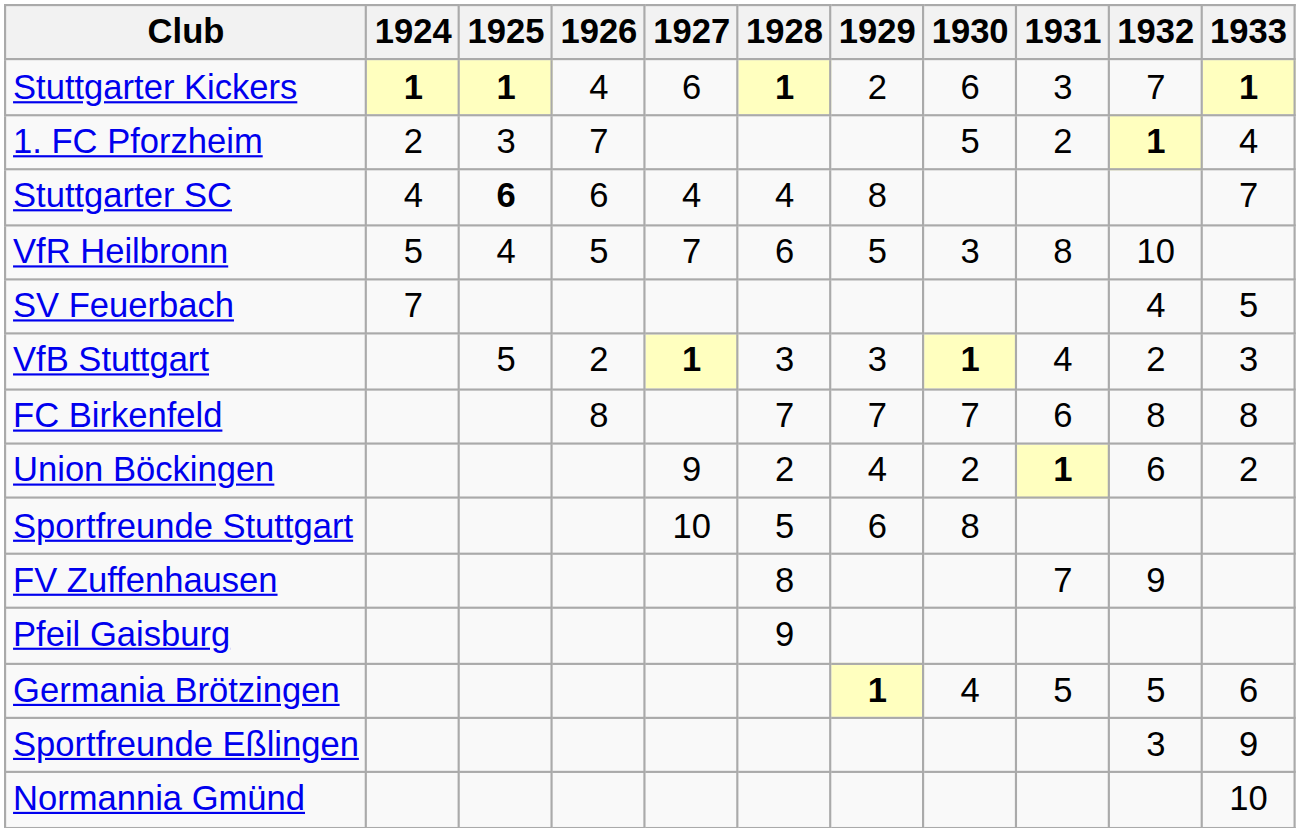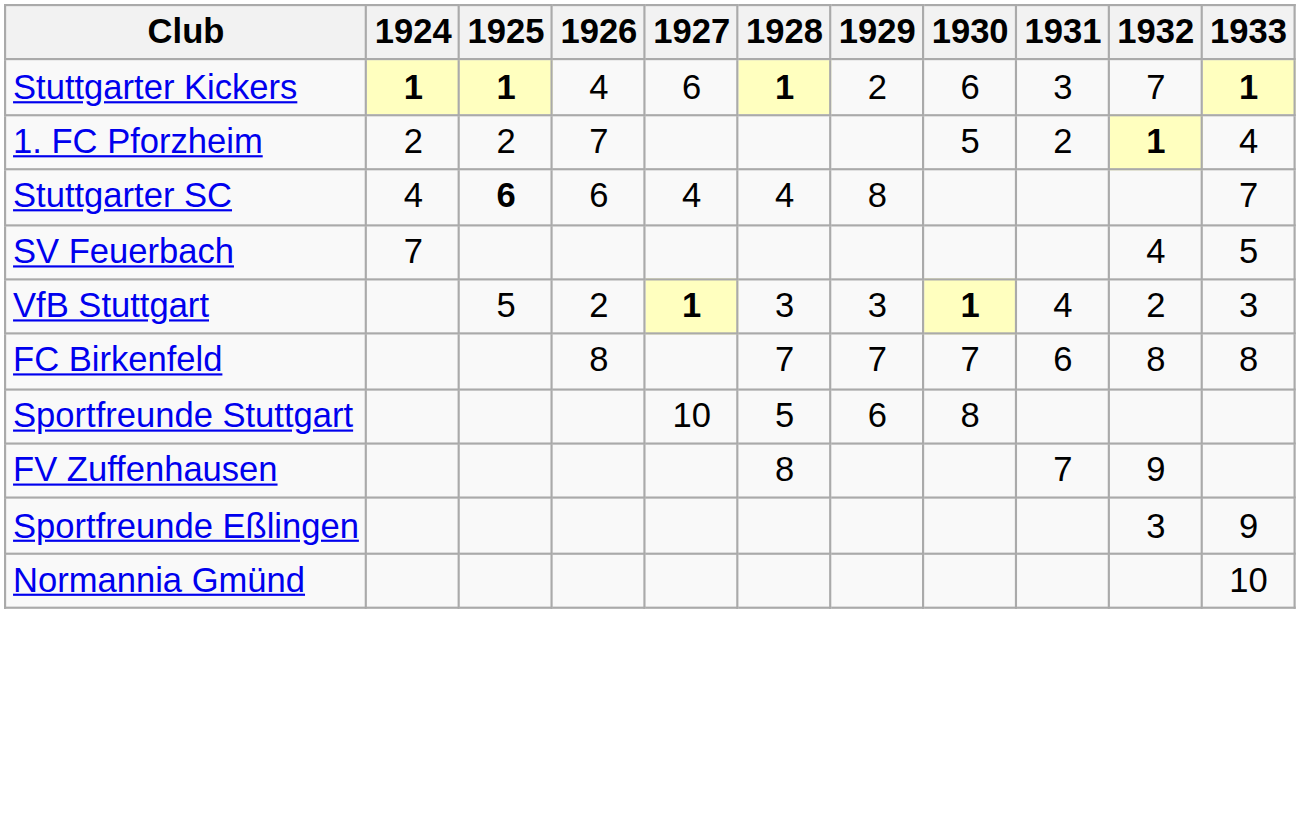1. FC Pforzheim | 1925: 3 -> 2
- row: VfR Heilbronn | 5 | 4 | 5 | 7 | 6 | 5 | 3 | 8 | 10
- row: Union Böckingen | 9 | 2 | 4 | 2 | 1 | 6 | 2
- row: Pfeil Gaisburg | 9
- row: Germania Brötzingen | 1 | 4 | 5 | 5 | 6
